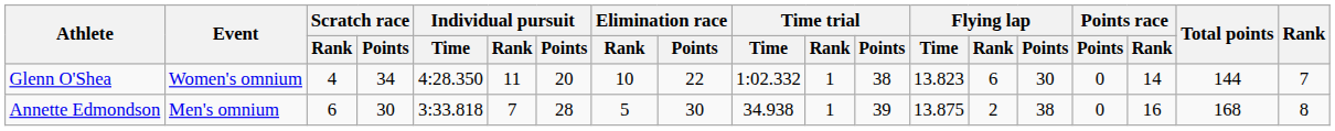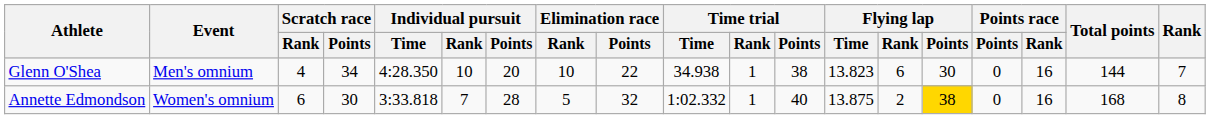Glenn O'Shea | Event: Women's omnium -> Men's omnium
Glenn O'Shea | Individual pursuit / Rank: 11 -> 10
Glenn O'Shea | Time trial / Time: 1:02.332 -> 34.938
Glenn O'Shea | Points race / Rank: 14 -> 16
Annette Edmondson | Event: Men's omnium -> Women's omnium
Annette Edmondson | Elimination race / Points: 30 -> 32
Annette Edmondson | Time trial / Time: 34.938 -> 1:02.332
Annette Edmondson | Time trial / Points: 39 -> 40
Annette Edmondson | Flying lap / Points: no background -> gold background
